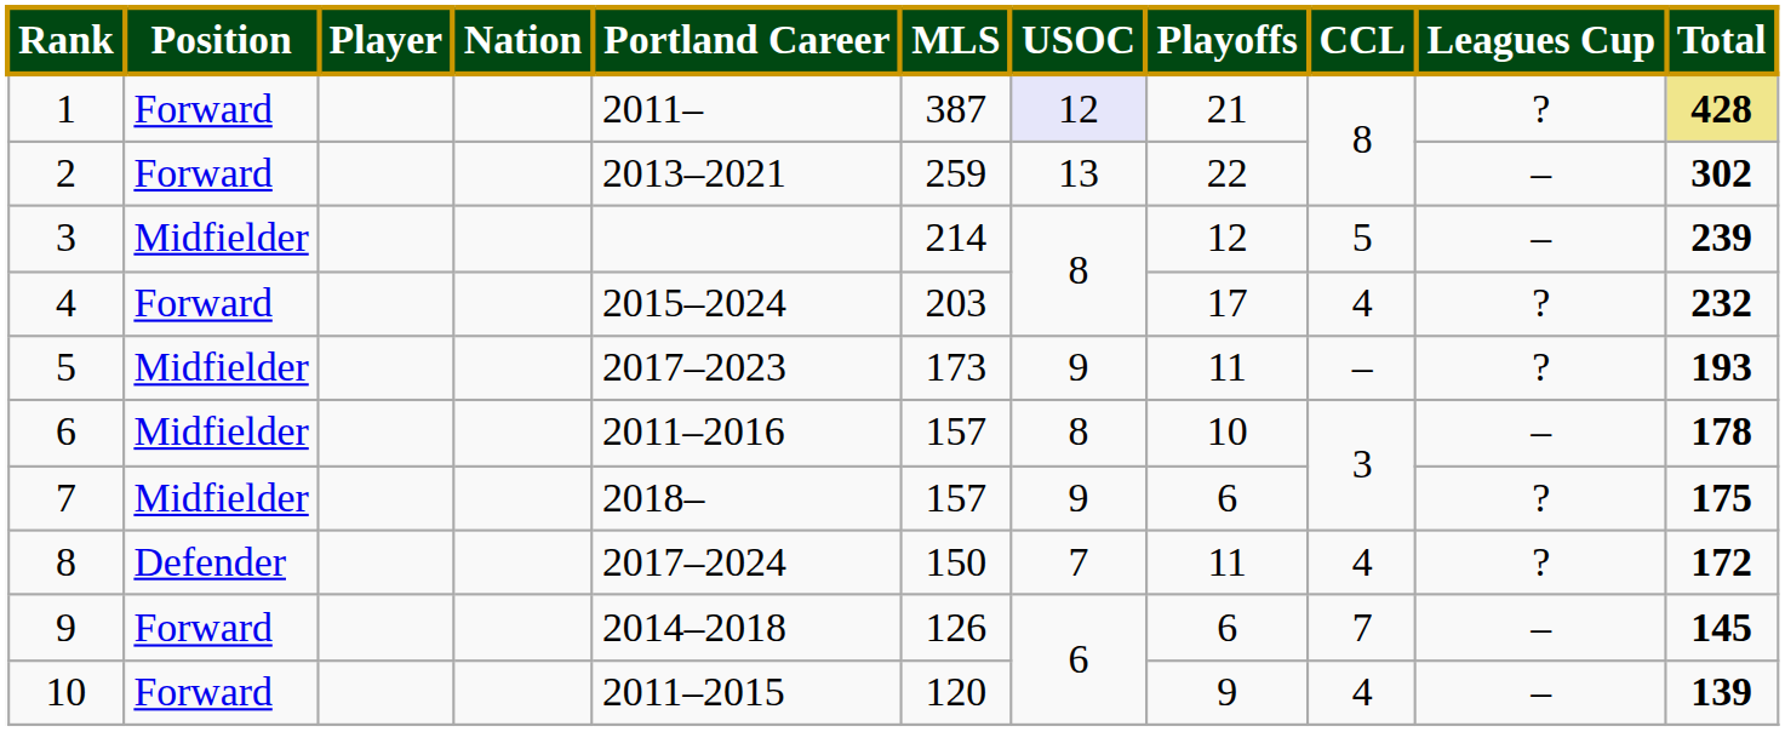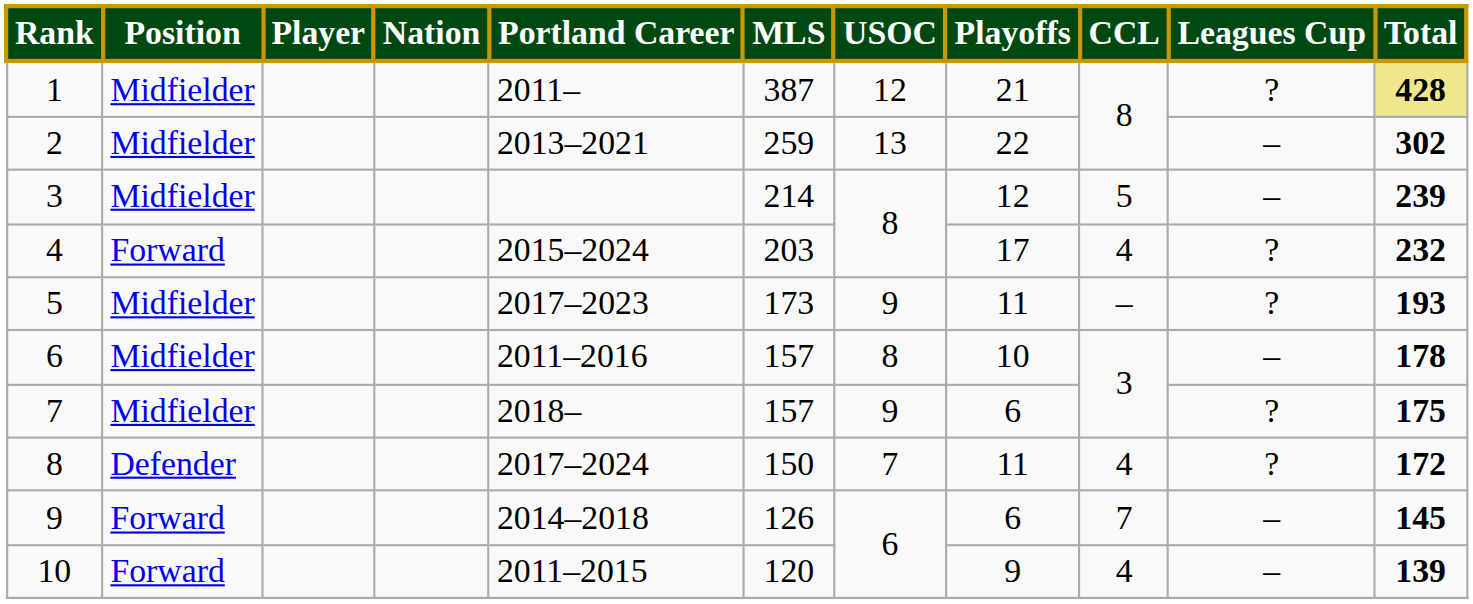1 | Position: Forward -> Midfielder
1 | USOC: lavender background -> no background
2 | Position: Forward -> Midfielder
